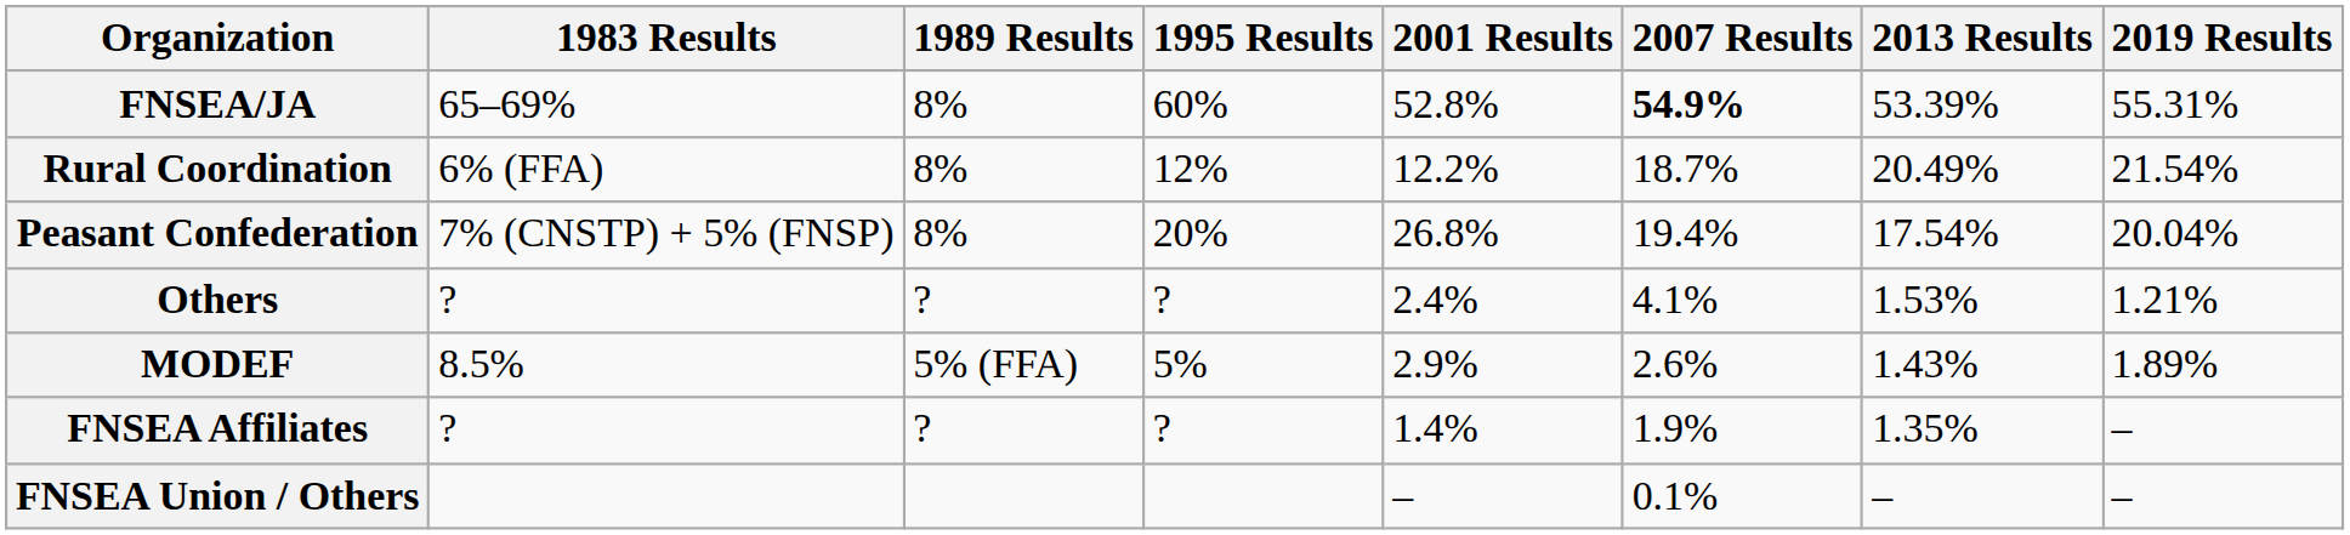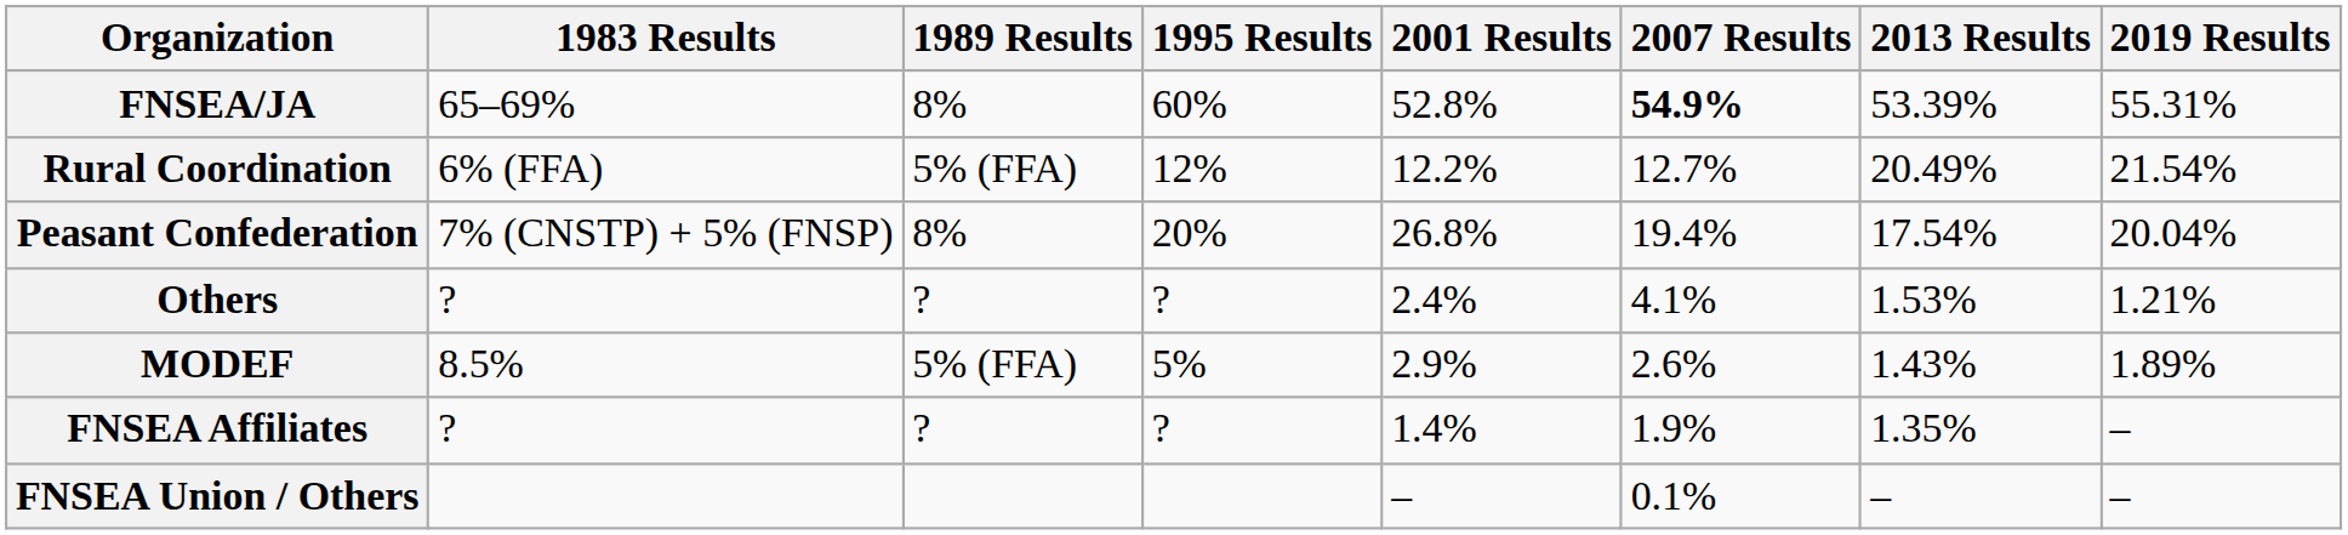Rural Coordination | 1989 Results: 8% -> 5% (FFA)
Rural Coordination | 2007 Results: 18.7% -> 12.7%
